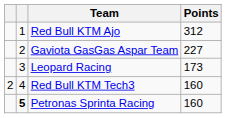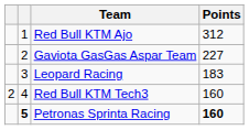Leopard Racing | Points: 173 -> 183
Petronas Sprinta Racing | Points: normal -> bold
